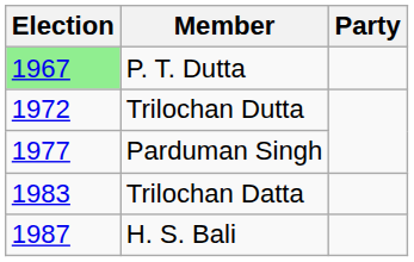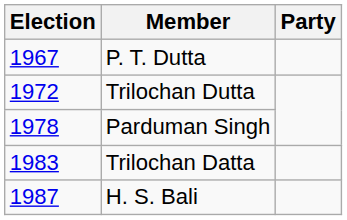P. T. Dutta | Election: lightgreen background -> no background
Parduman Singh | Election: 1977 -> 1978
